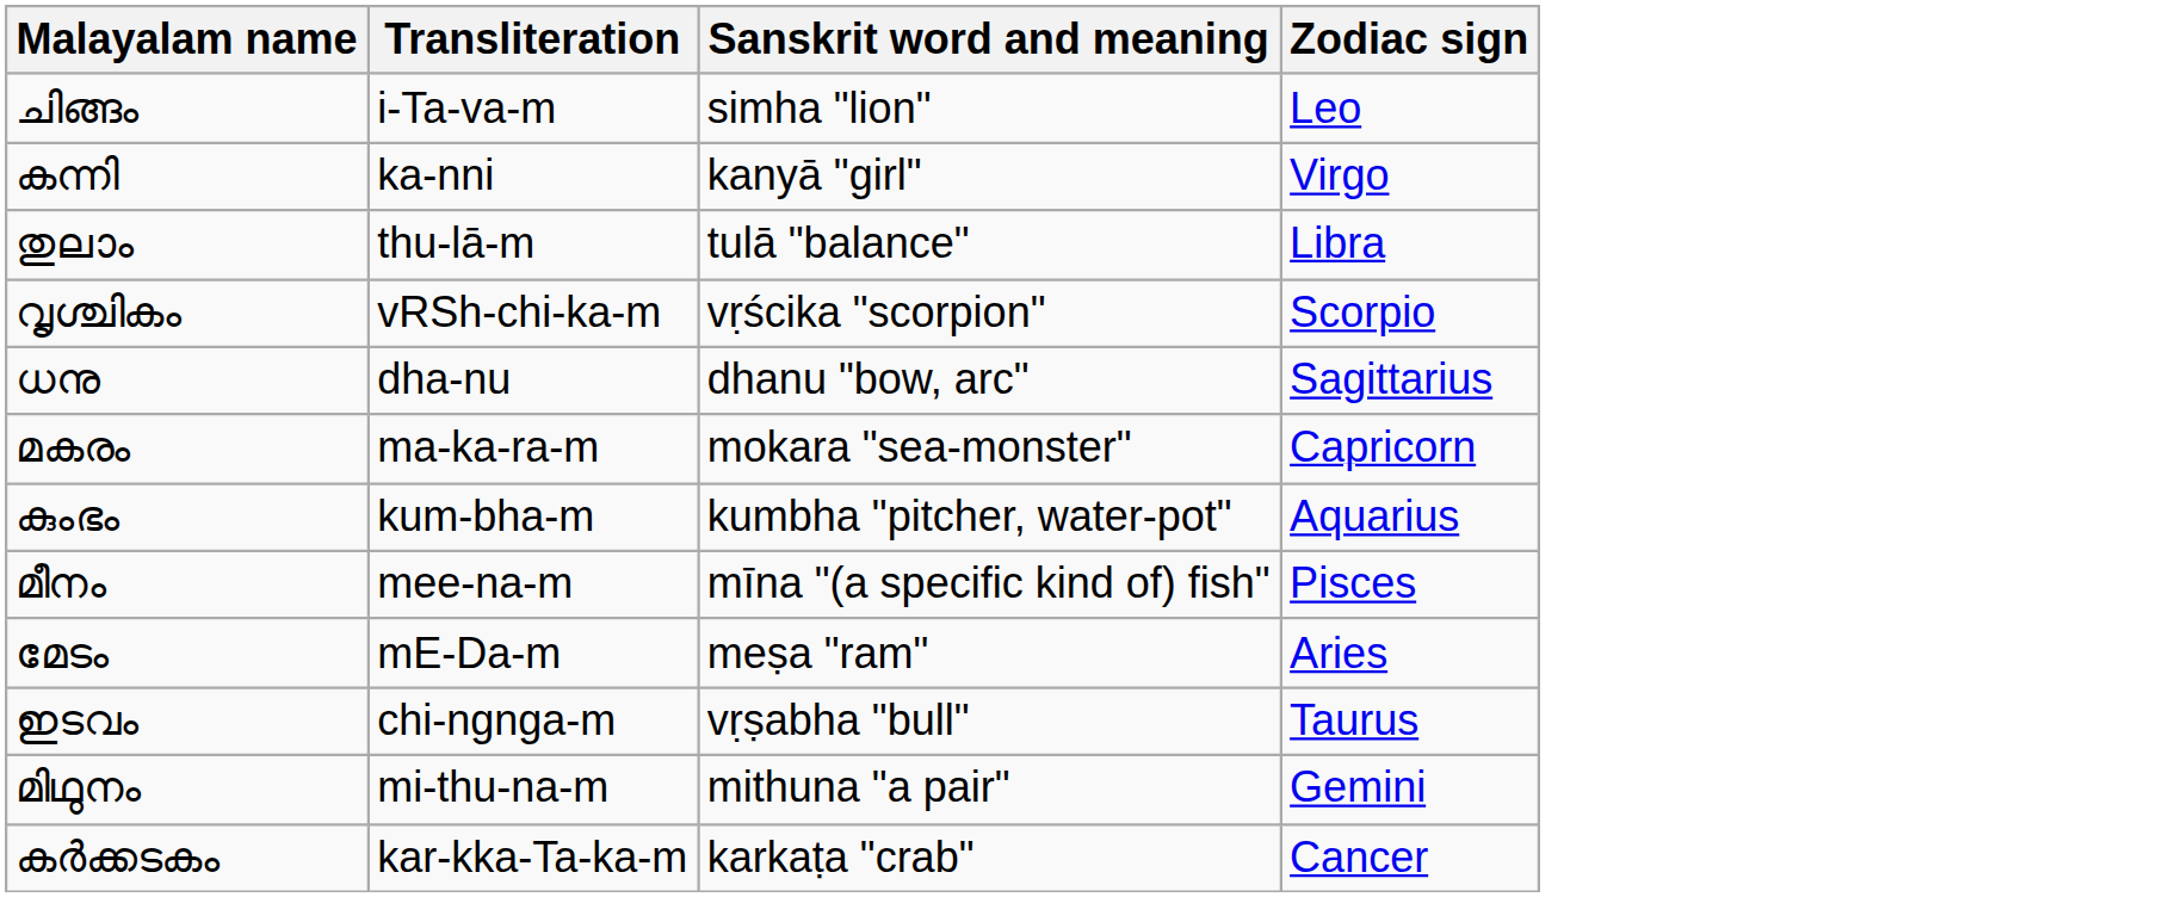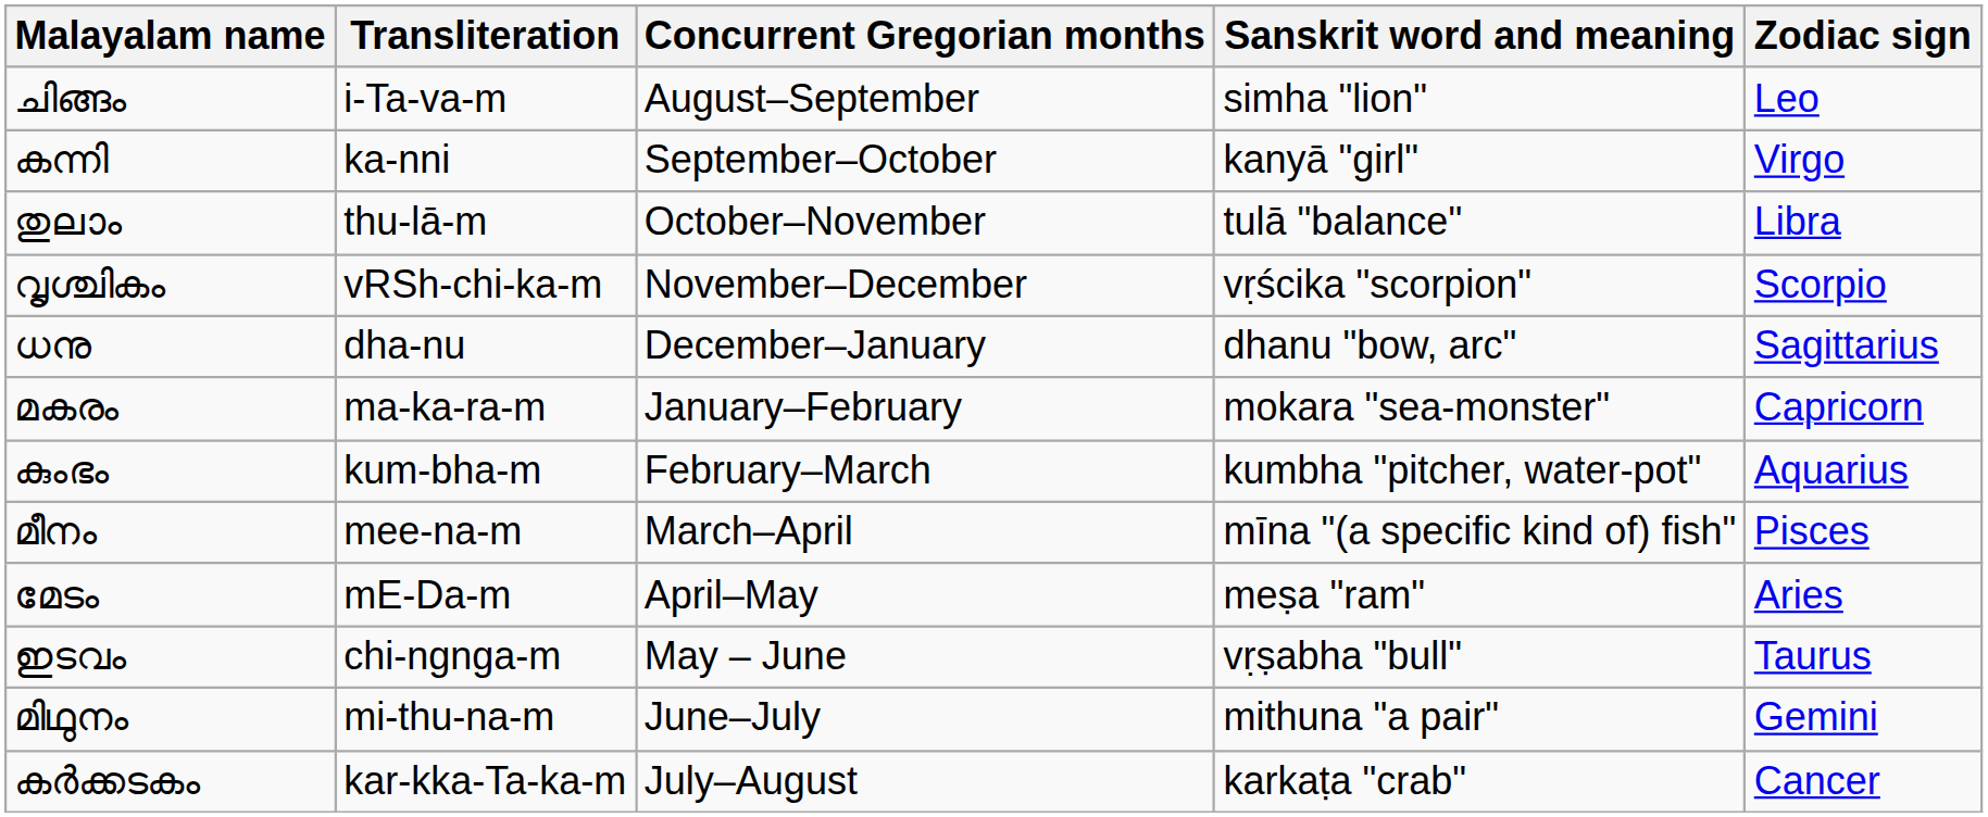+ column: Concurrent Gregorian months | August–September | September–October | October–November | November–December | December–January | January–February | February–March | March–April | April–May | May – June | June–July | July–August
